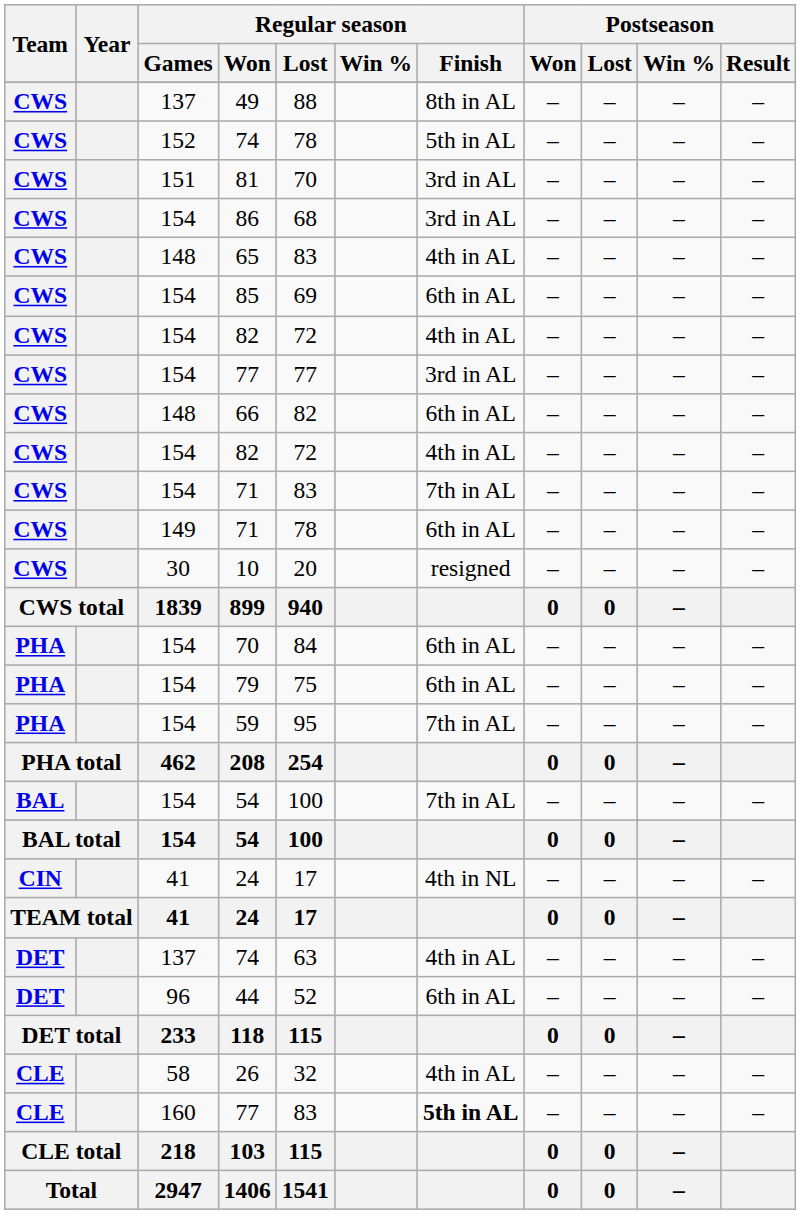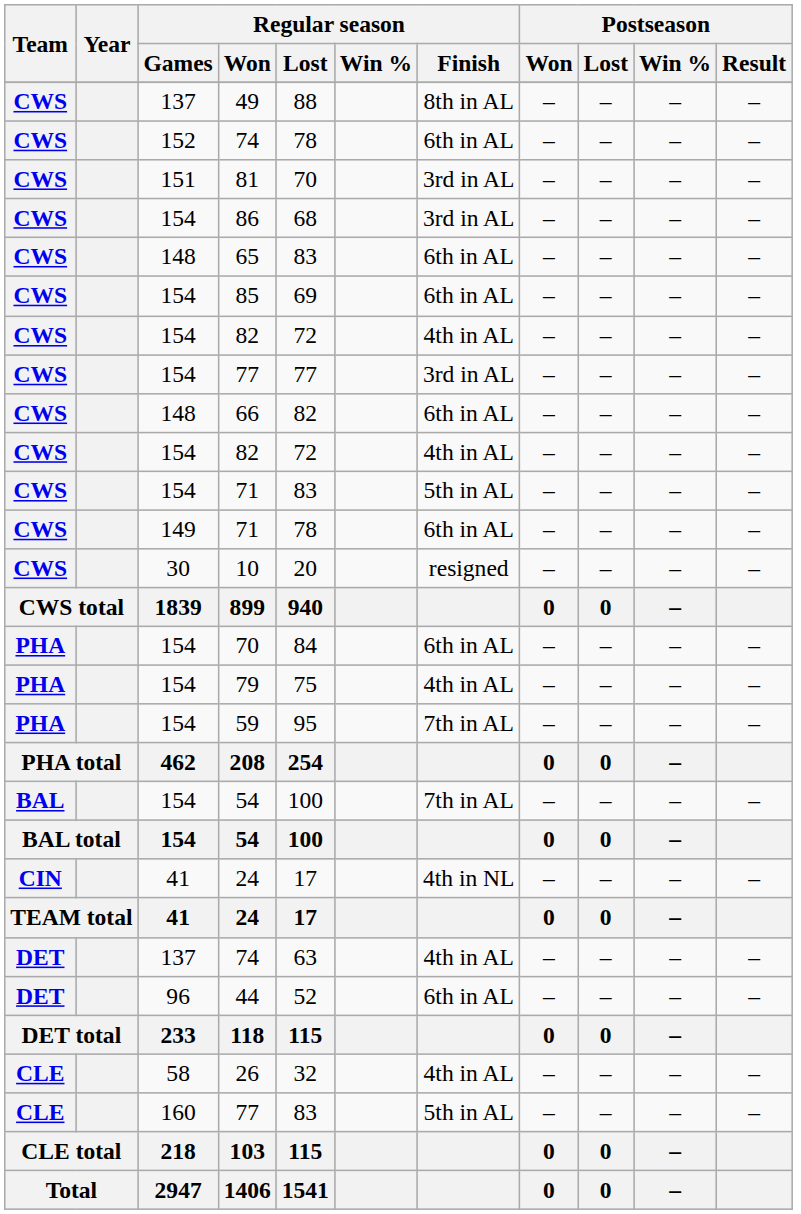152 / 74 | Regular season / Finish: 5th in AL -> 6th in AL
65 | Regular season / Finish: 4th in AL -> 6th in AL
154 / 71 | Regular season / Finish: 7th in AL -> 5th in AL
79 | Regular season / Finish: 6th in AL -> 4th in AL
160 / 77 | Regular season / Finish: bold -> normal
